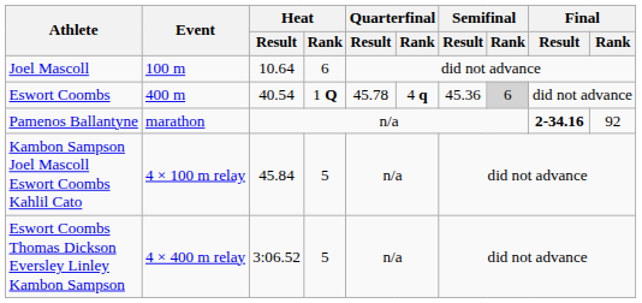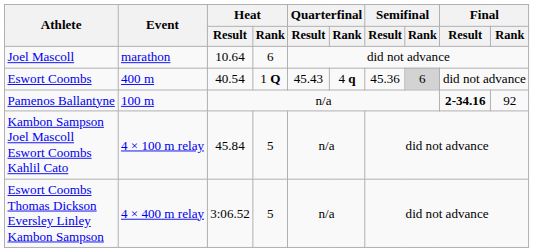Joel Mascoll | Event: 100 m -> marathon
Eswort Coombs | Quarterfinal / Result: 45.78 -> 45.43
Pamenos Ballantyne | Event: marathon -> 100 m
